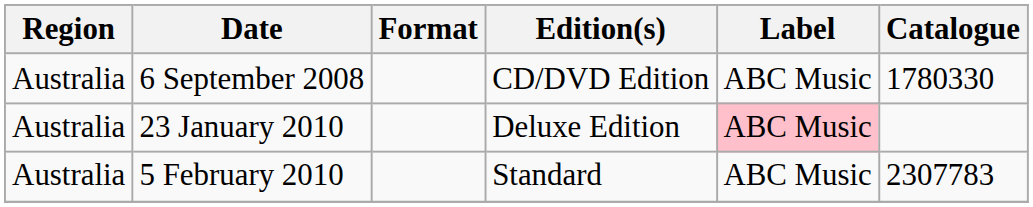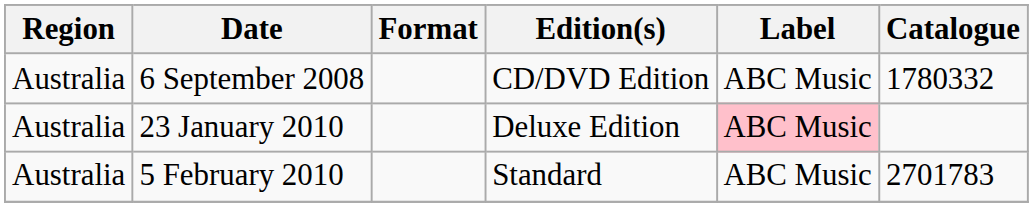6 September 2008 | Catalogue: 1780330 -> 1780332
5 February 2010 | Catalogue: 2307783 -> 2701783
